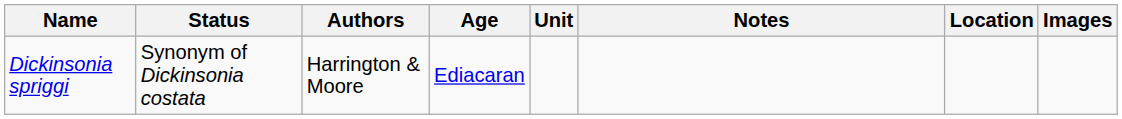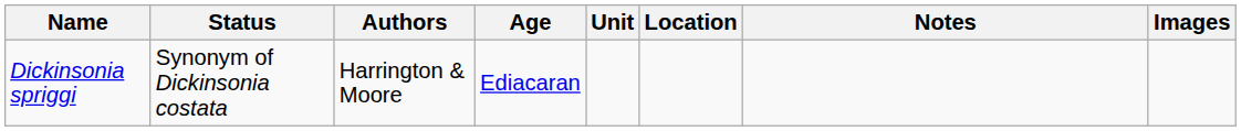columns swapped: Location <-> Notes
